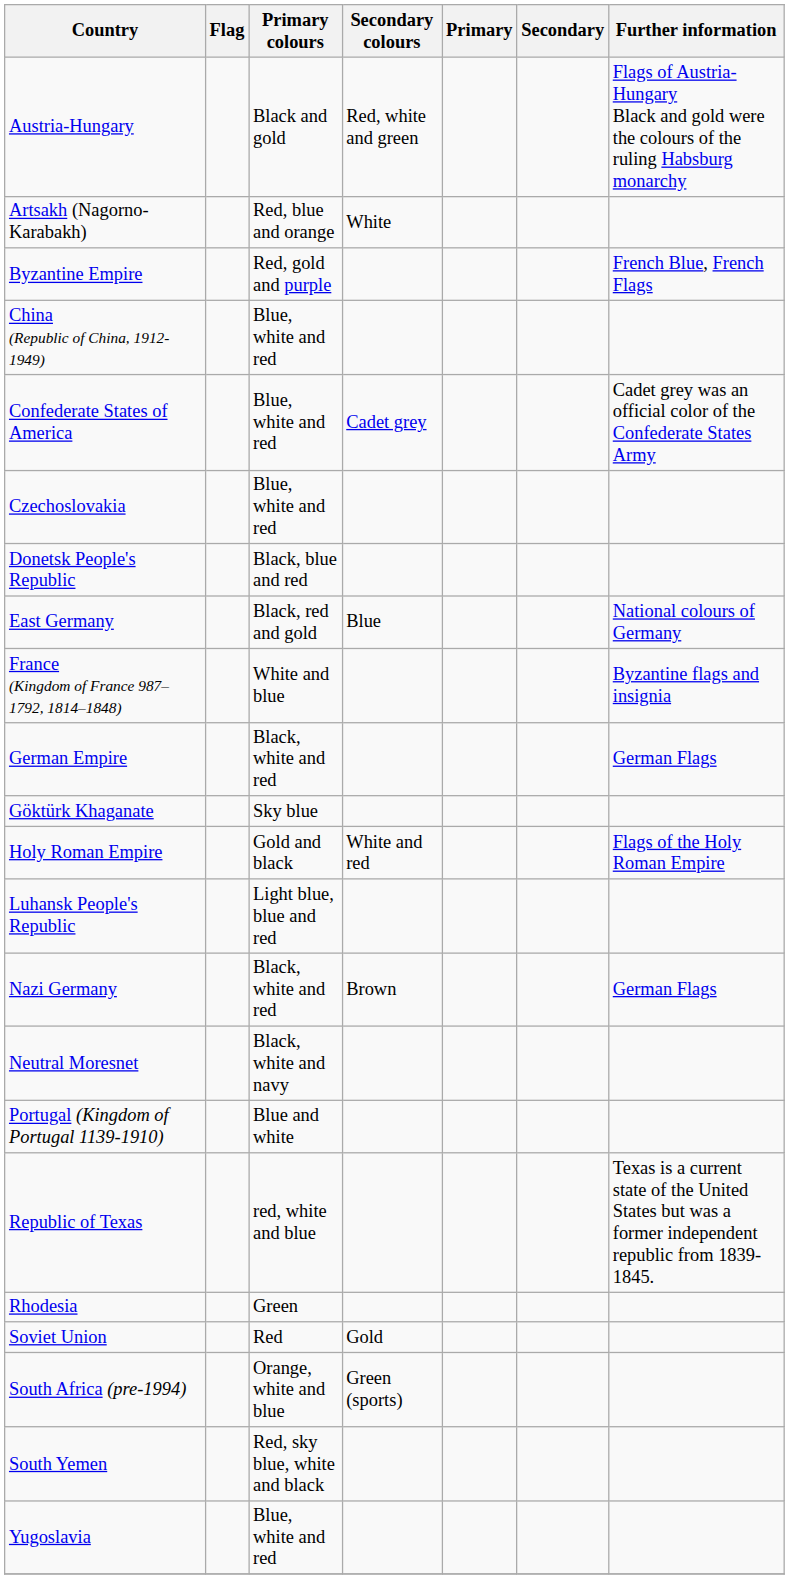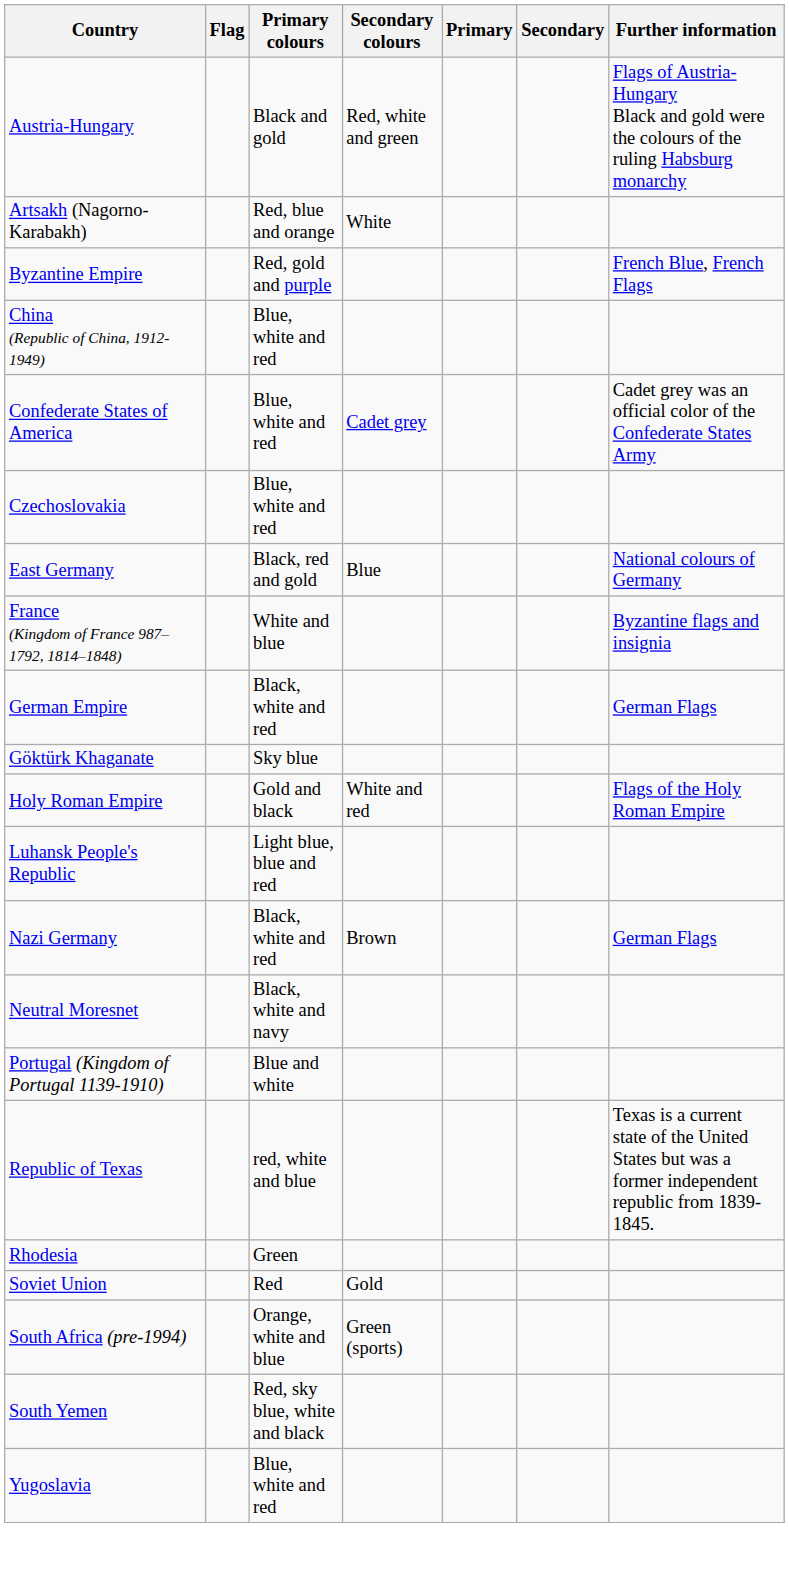- row: Donetsk People's Republic | Black, blue and red
